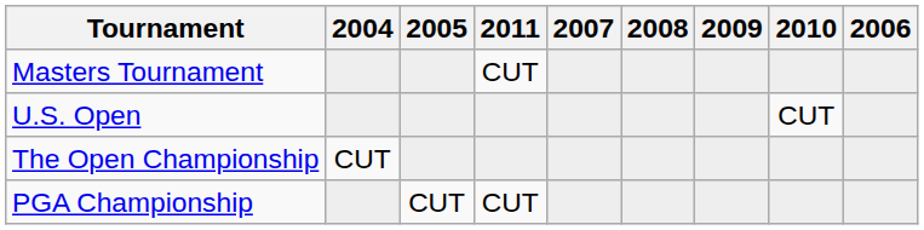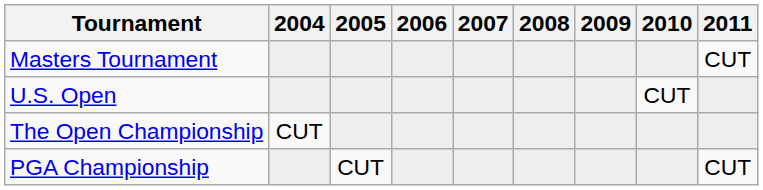columns swapped: 2006 <-> 2011
